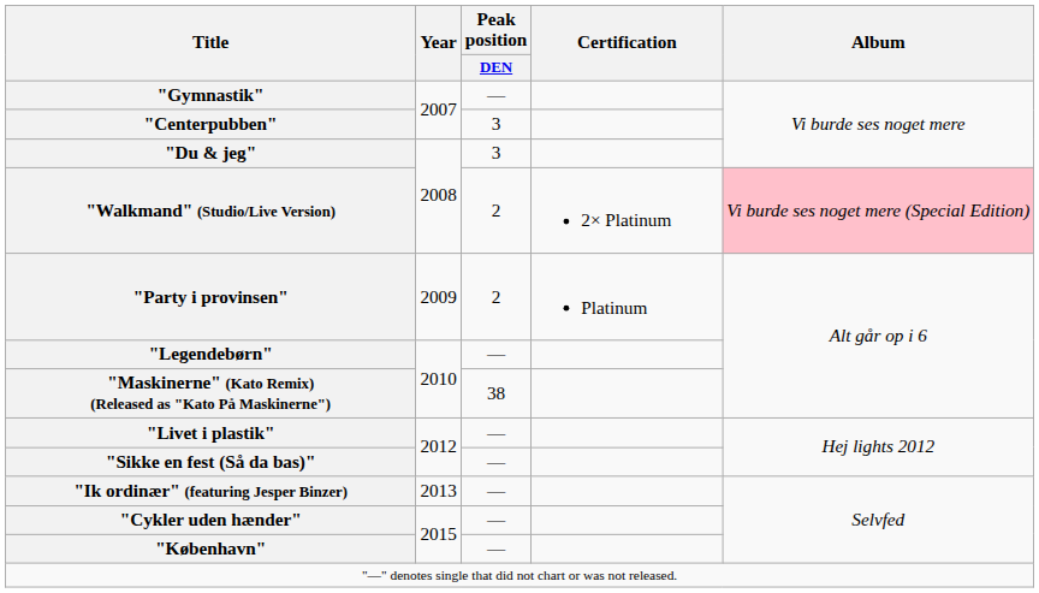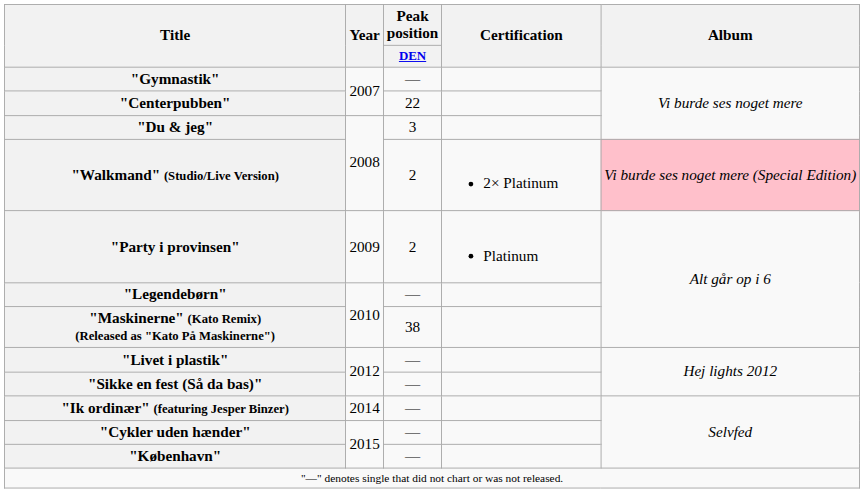"Centerpubben" | Peak position / DEN: 3 -> 22
"Ik ordinær" (featuring Jesper Binzer) | Year: 2013 -> 2014
